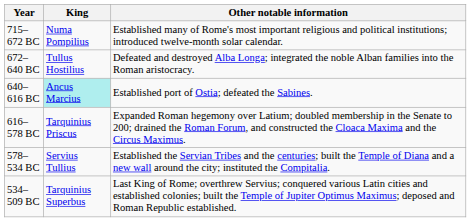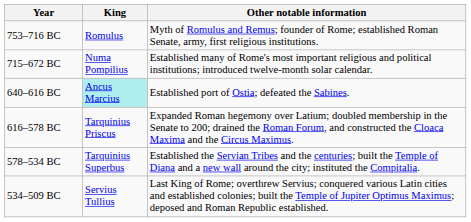+ row: 753–716 BC | Romulus | Myth of Romulus and Remus; founder of Rome; established Roman Senate, army, first religious institutions.
- row: 672–640 BC | Tullus Hostilius | Defeated and destroyed Alba Longa; integrated the noble Alban families into the Roman aristocracy.
578–534 BC | King: Servius Tullius -> Tarquinius Superbus
534–509 BC | King: Tarquinius Superbus -> Servius Tullius
